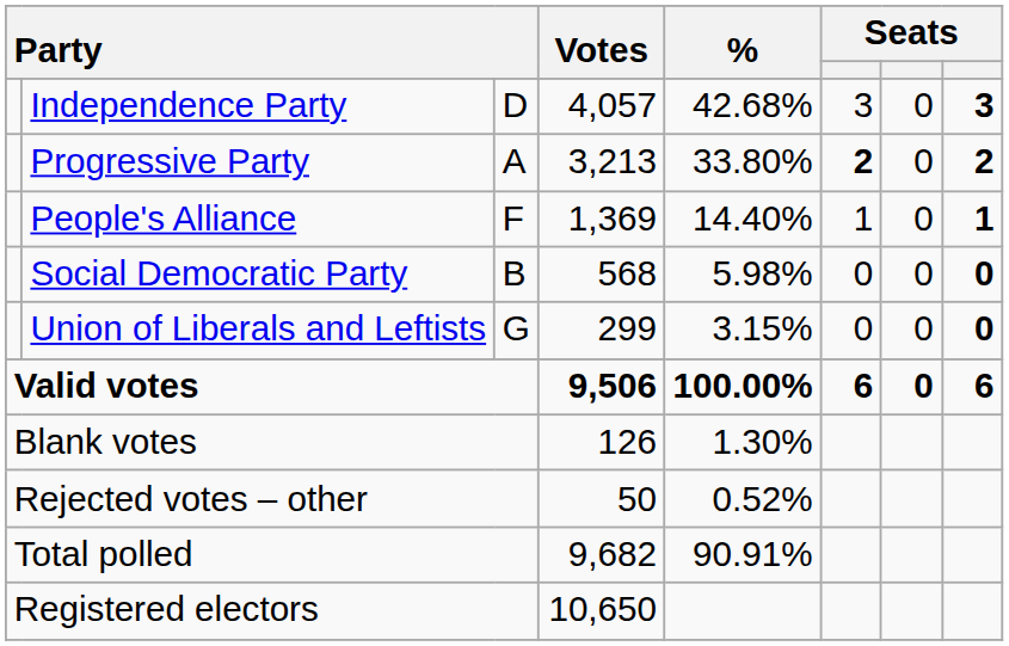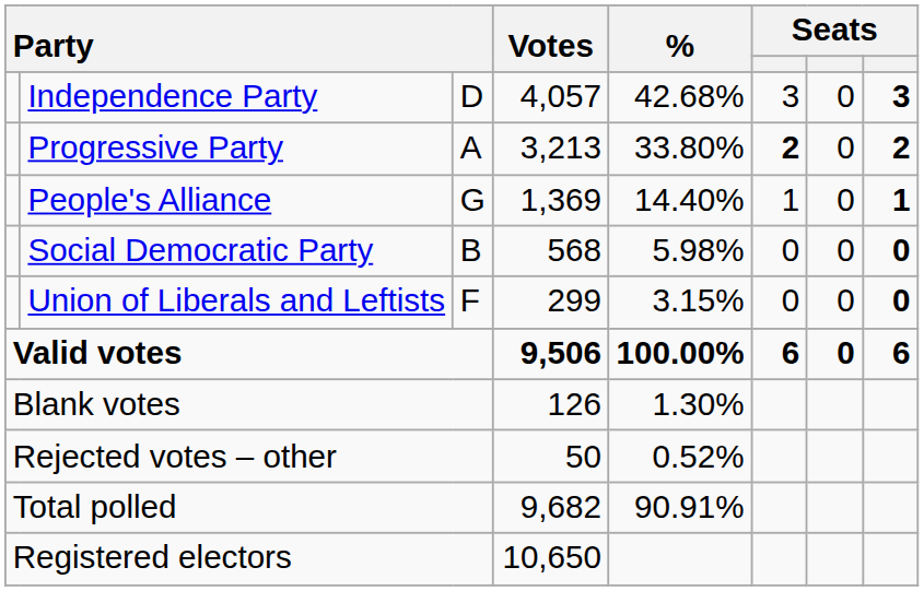People's Alliance | column 3: F -> G
Union of Liberals and Leftists | column 3: G -> F
